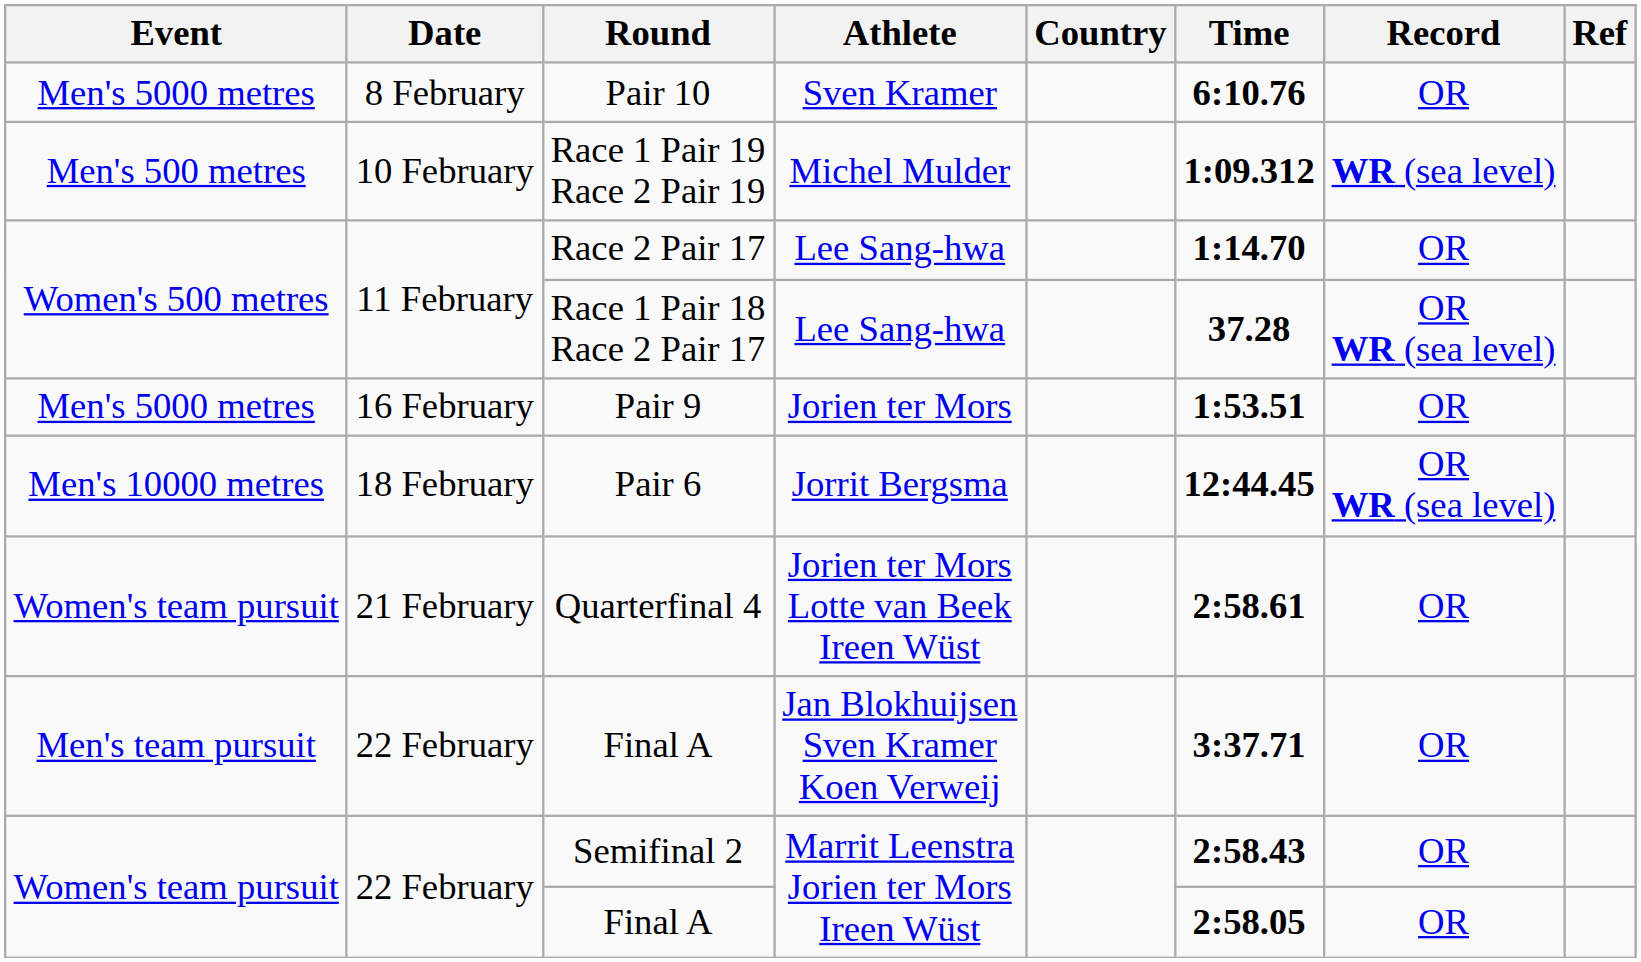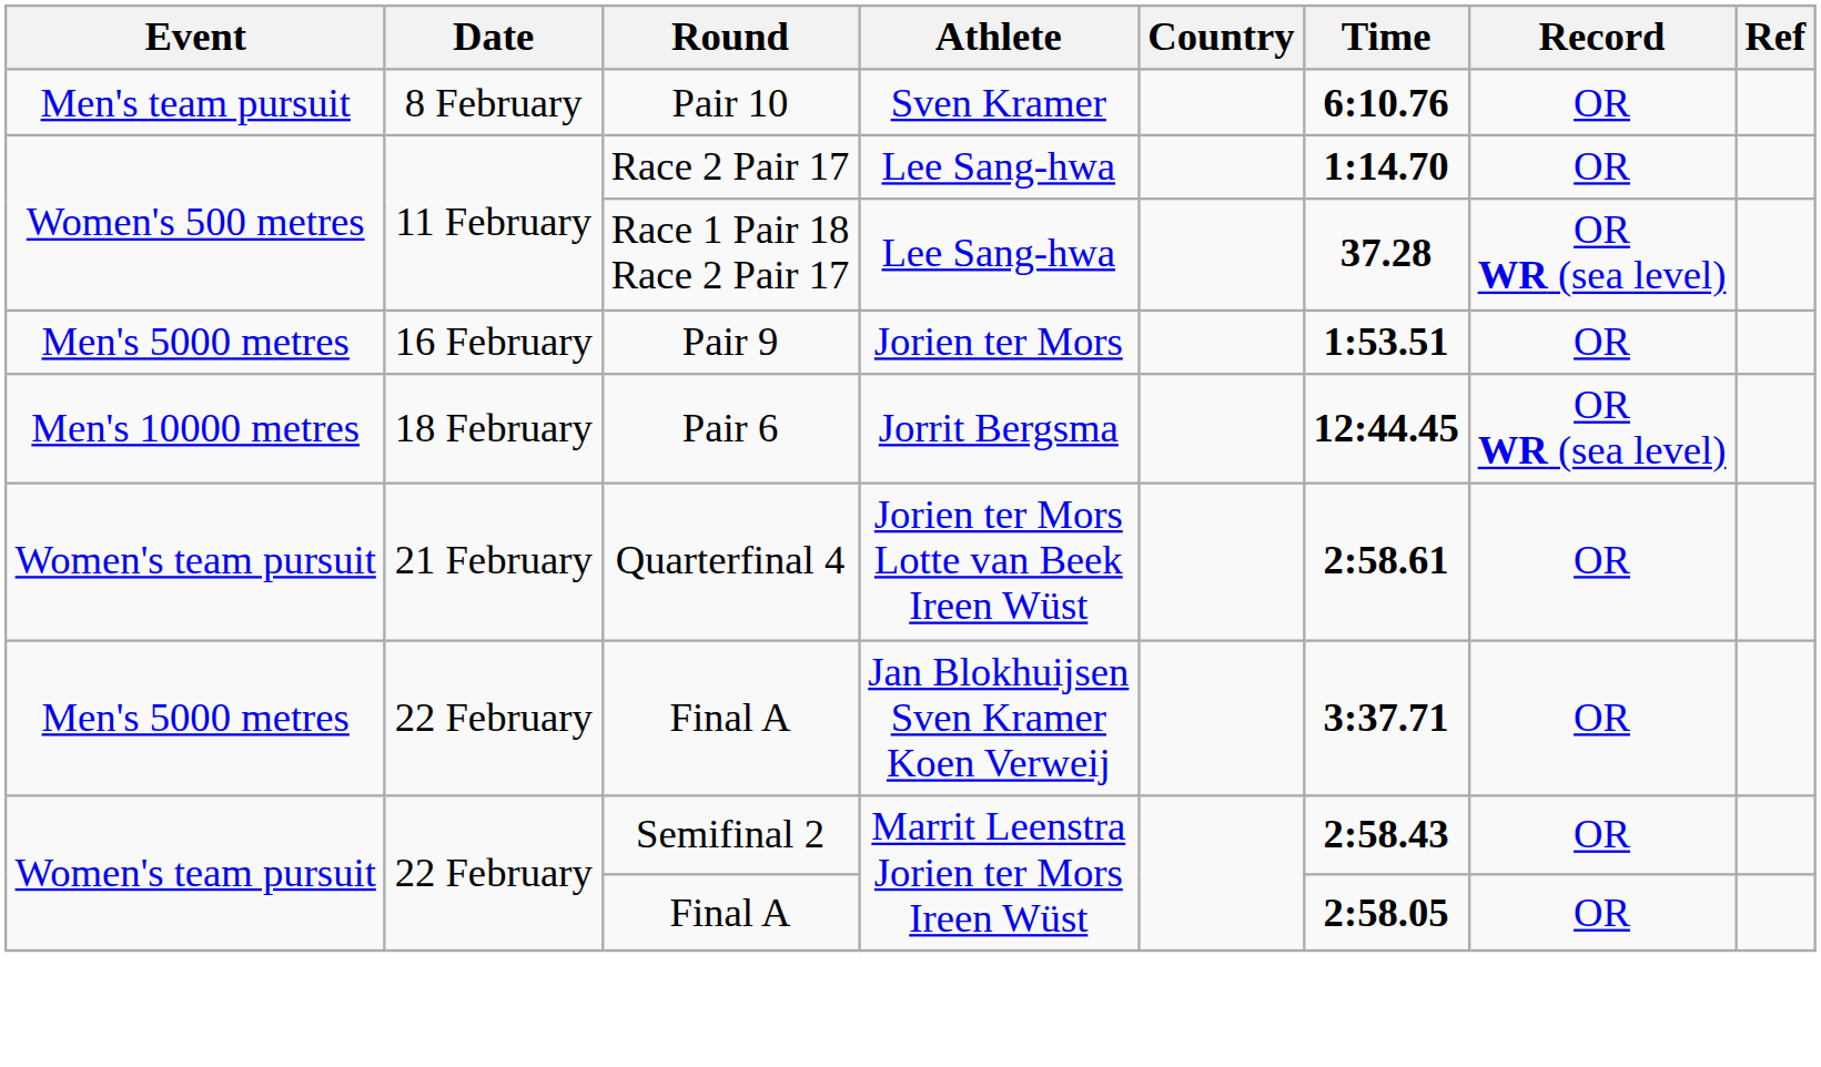Pair 10 | Event: Men's 5000 metres -> Men's team pursuit
- row: Men's 500 metres | 10 February | Race 1 Pair 19 Race 2 Pair 19 | Michel Mulder | 1:09.312 | WR (sea level)
Final A / Jan Blokhuijsen Sven Kramer Koen Verweij | Event: Men's team pursuit -> Men's 5000 metres
